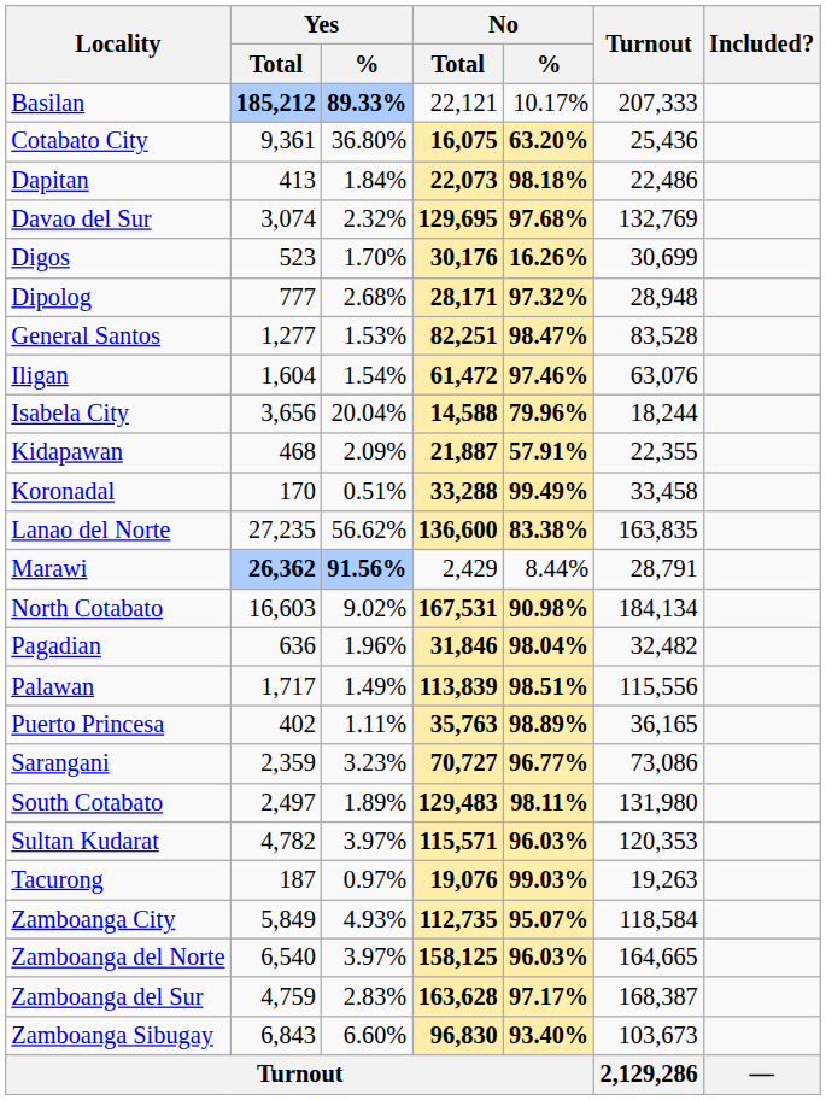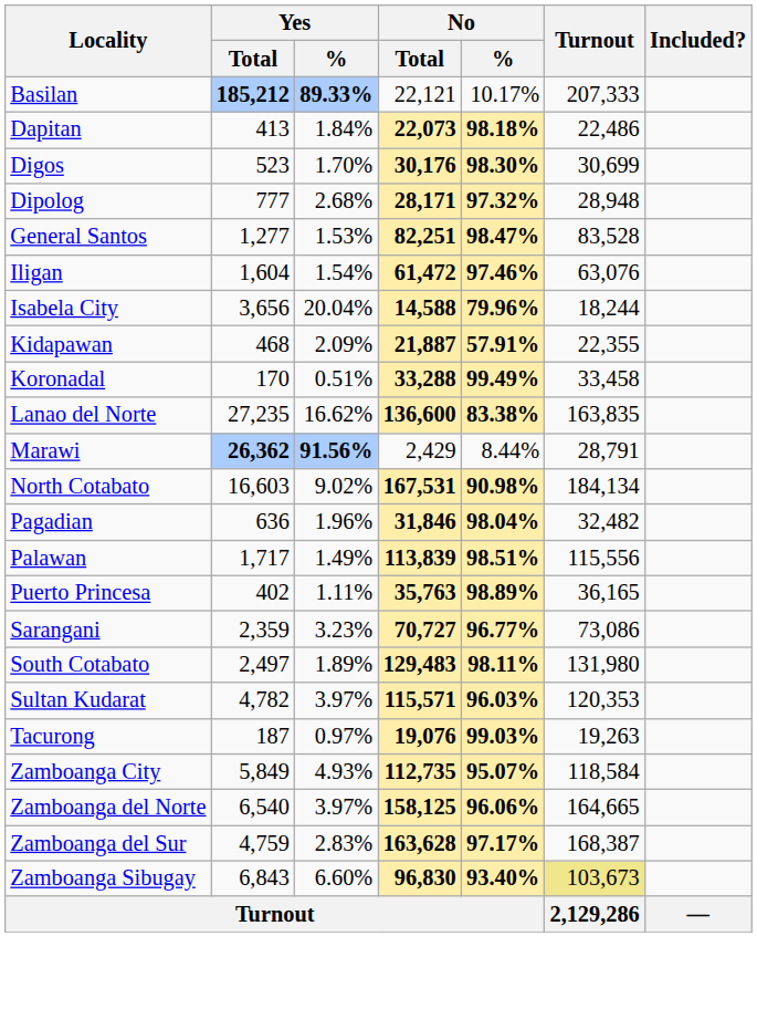- row: Cotabato City | 9,361 | 36.80% | 16,075 | 63.20% | 25,436
- row: Davao del Sur | 3,074 | 2.32% | 129,695 | 97.68% | 132,769
Digos | No / %: 16.26% -> 98.30%
Lanao del Norte | Yes / %: 56.62% -> 16.62%
Zamboanga del Norte | No / %: 96.03% -> 96.06%
Zamboanga Sibugay | Turnout: no background -> khaki background
